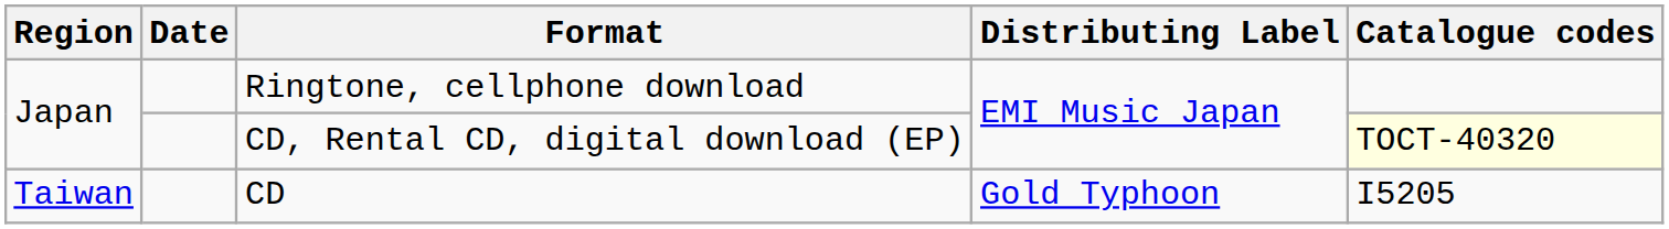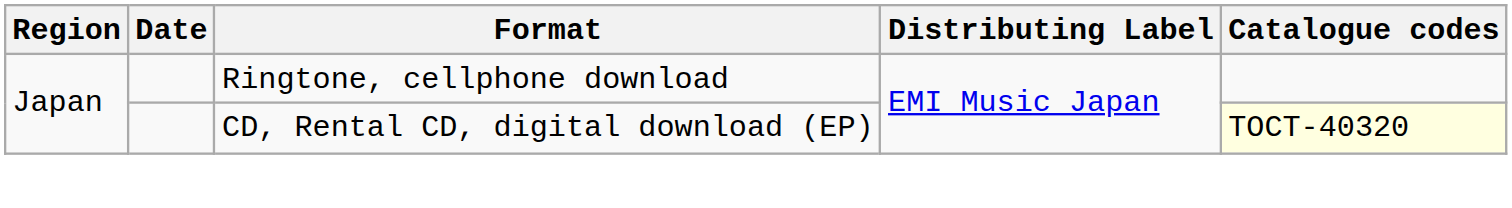- row: Taiwan | CD | Gold Typhoon | I5205
